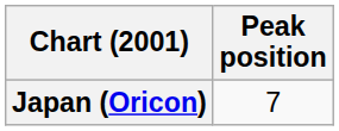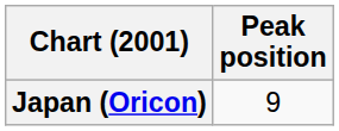Japan (Oricon) | Peak position: 7 -> 9
